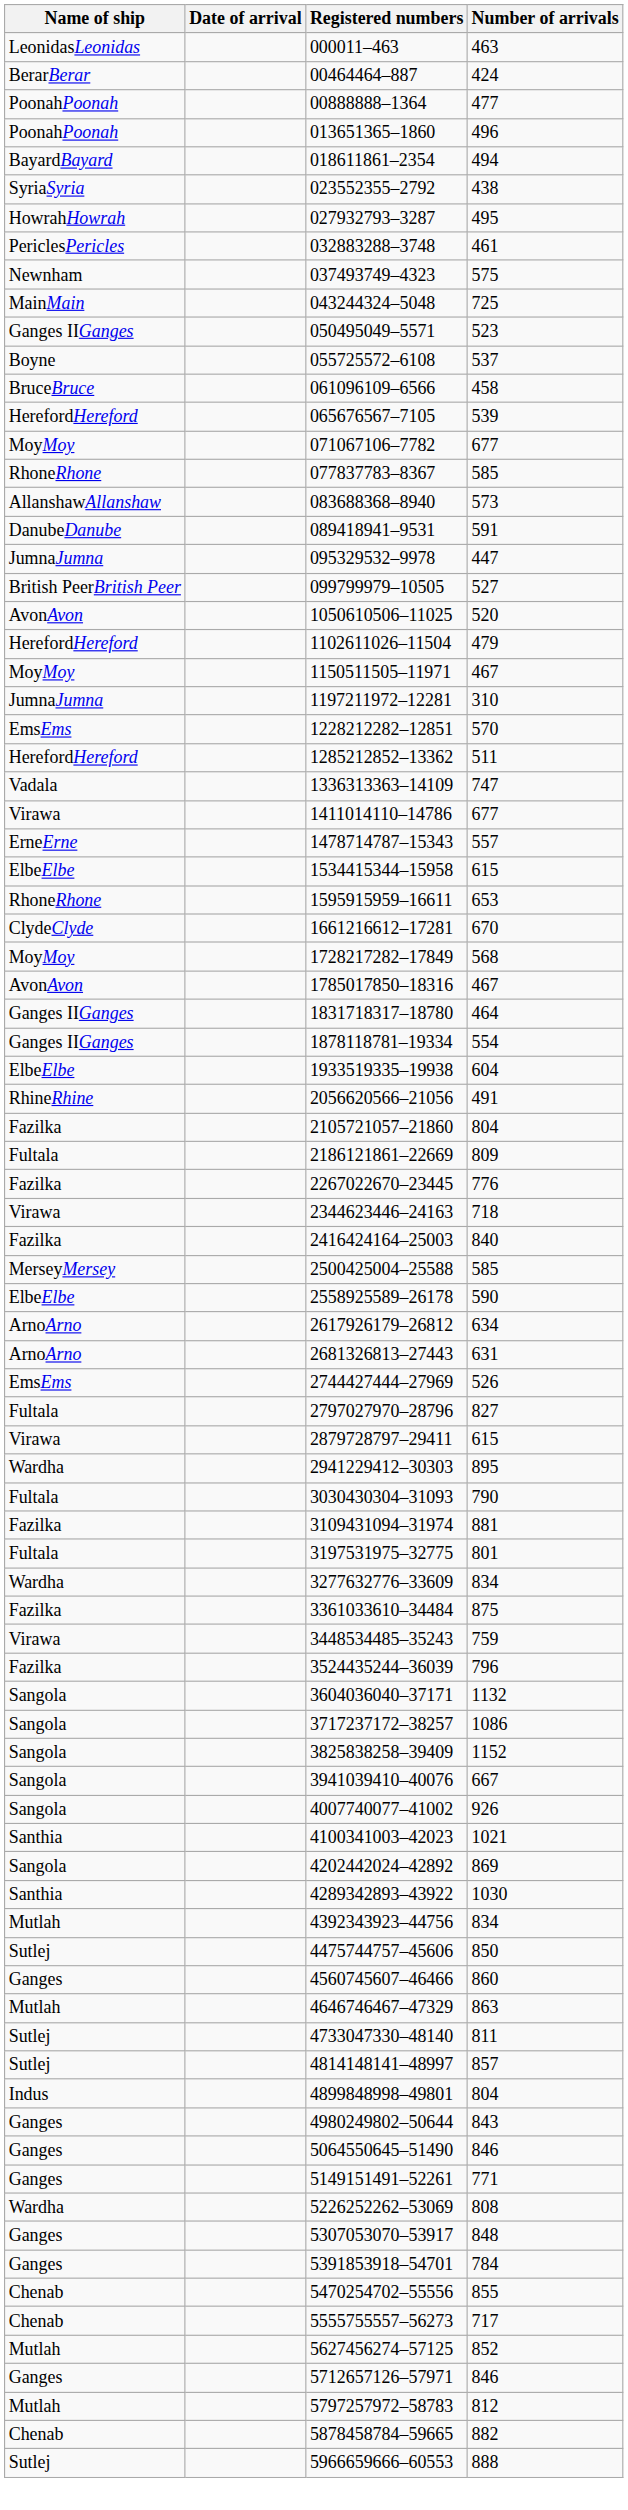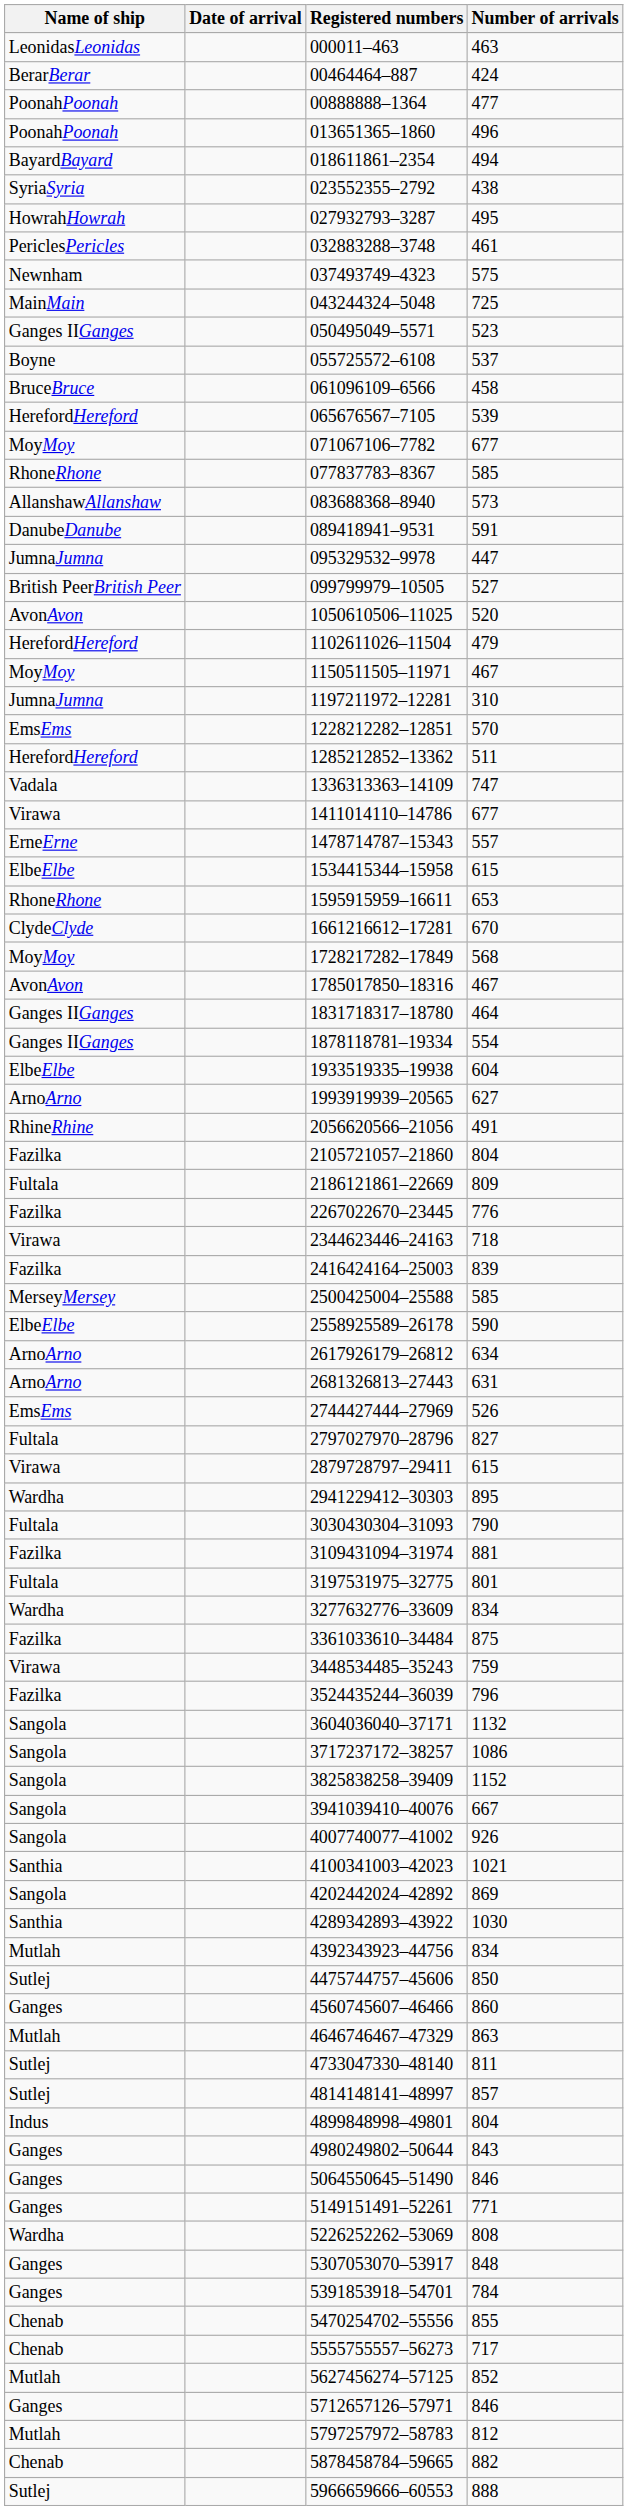+ row: ArnoArno | 1993919939–20565 | 627
2416424164–25003 | Number of arrivals: 840 -> 839
